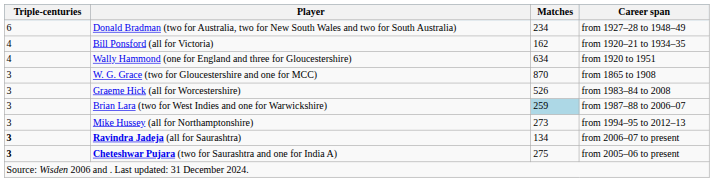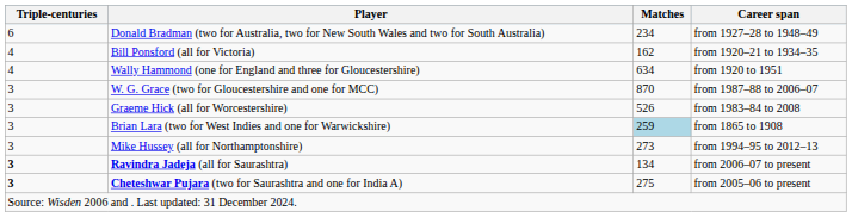W. G. Grace (two for Gloucestershire and one for MCC) | Career span: from 1865 to 1908 -> from 1987–88 to 2006–07
Brian Lara (two for West Indies and one for Warwickshire) | Career span: from 1987–88 to 2006–07 -> from 1865 to 1908
